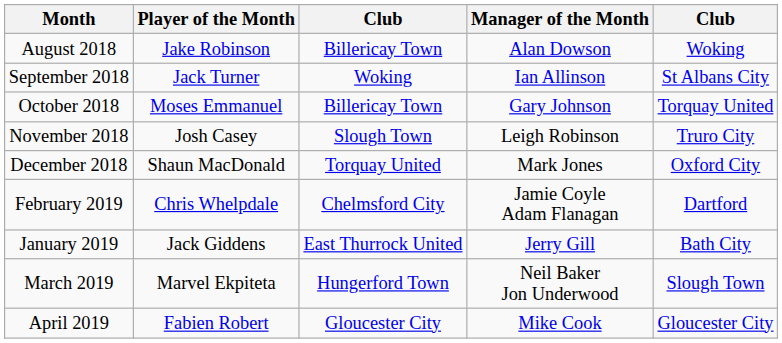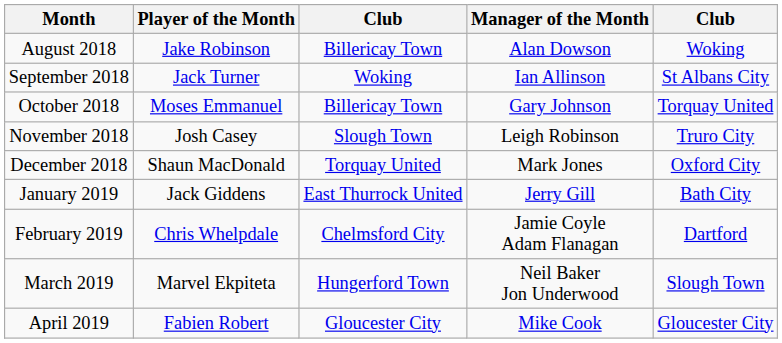rows swapped: January 2019 <-> February 2019
